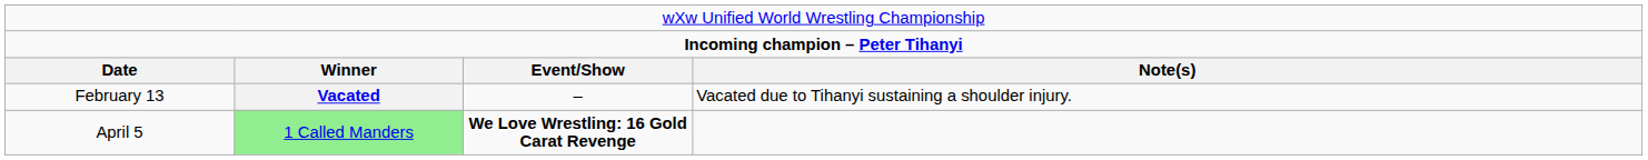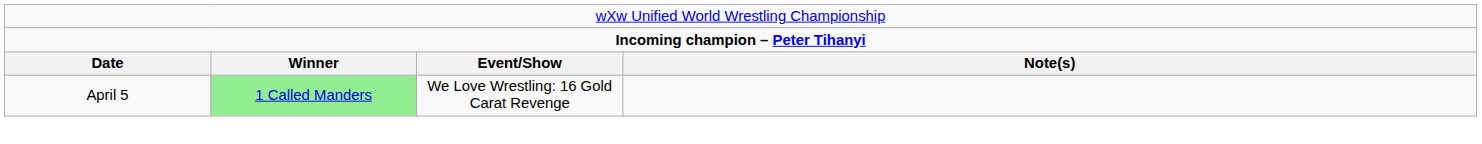- row: February 13 | Vacated | – | Vacated due to Tihanyi sustaining a shoulder injury.
April 5 | column 3: bold -> normal
